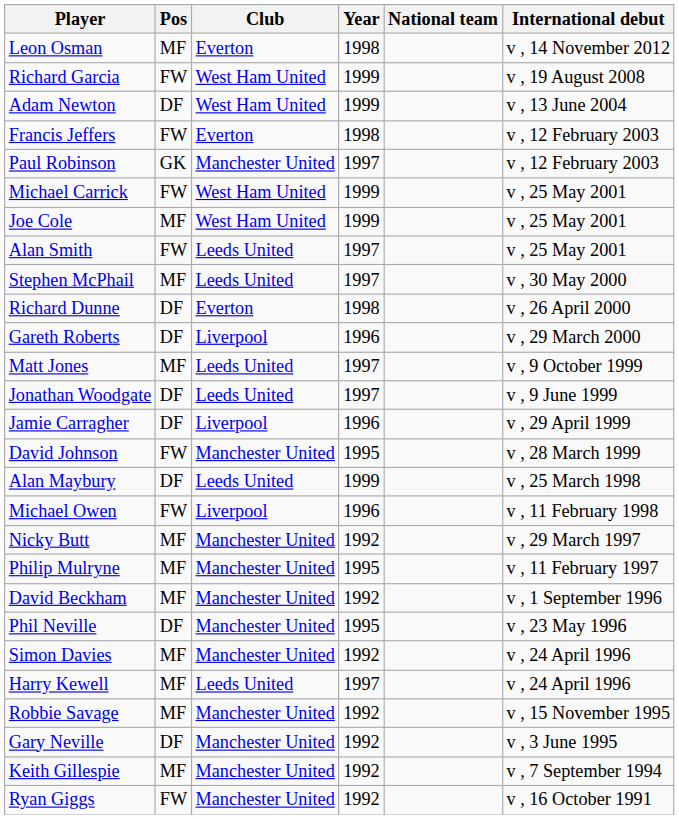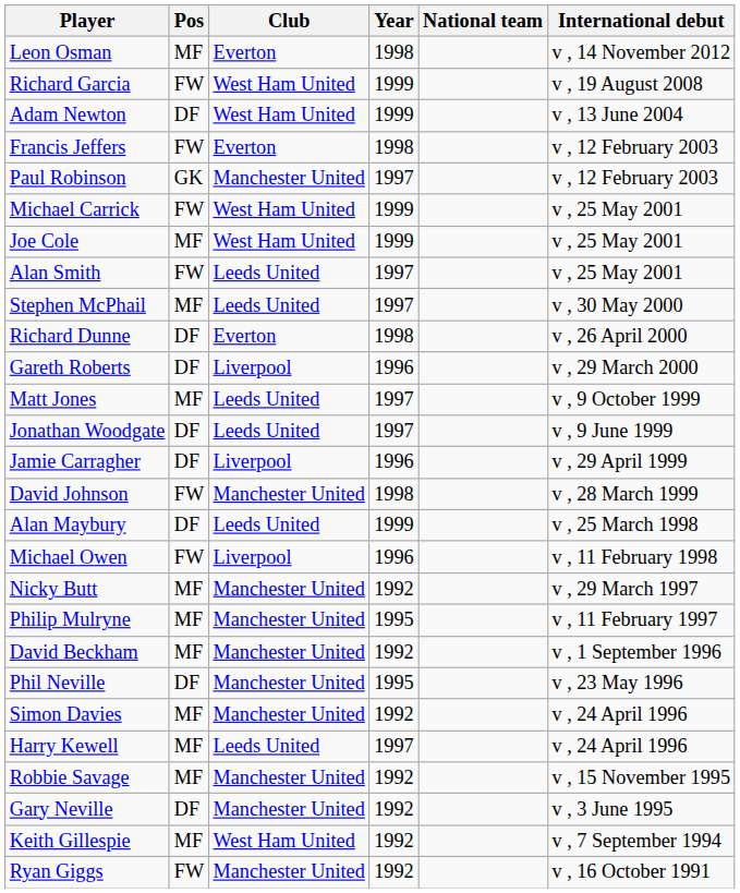David Johnson | Year: 1995 -> 1998
Keith Gillespie | Club: Manchester United -> West Ham United
